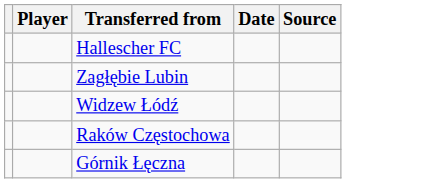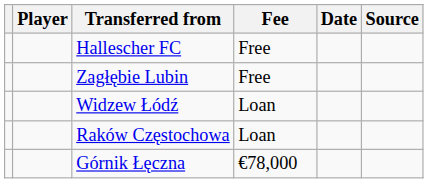+ column: Fee | Free | Free | Loan | Loan | €78,000
